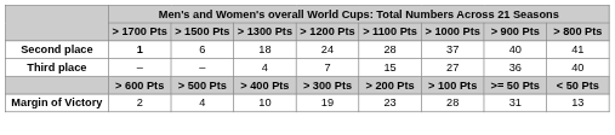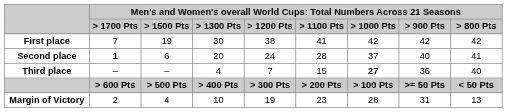+ row: First place | 7 | 19 | 30 | 38 | 41 | 42 | 42 | 42
Second place | column 4: 18 -> 20
Third place | column 7: normal -> bold
